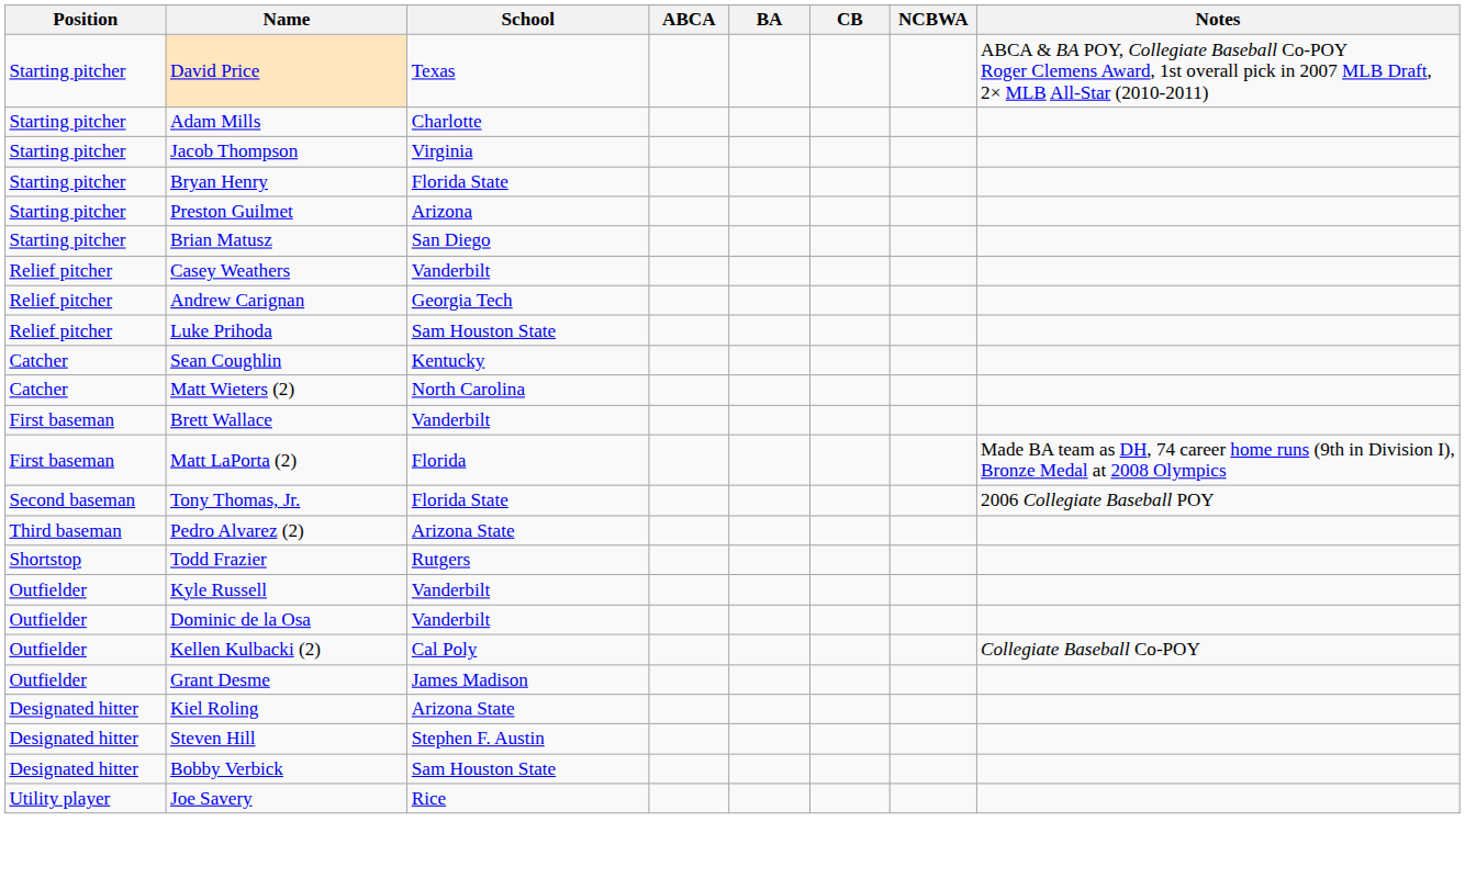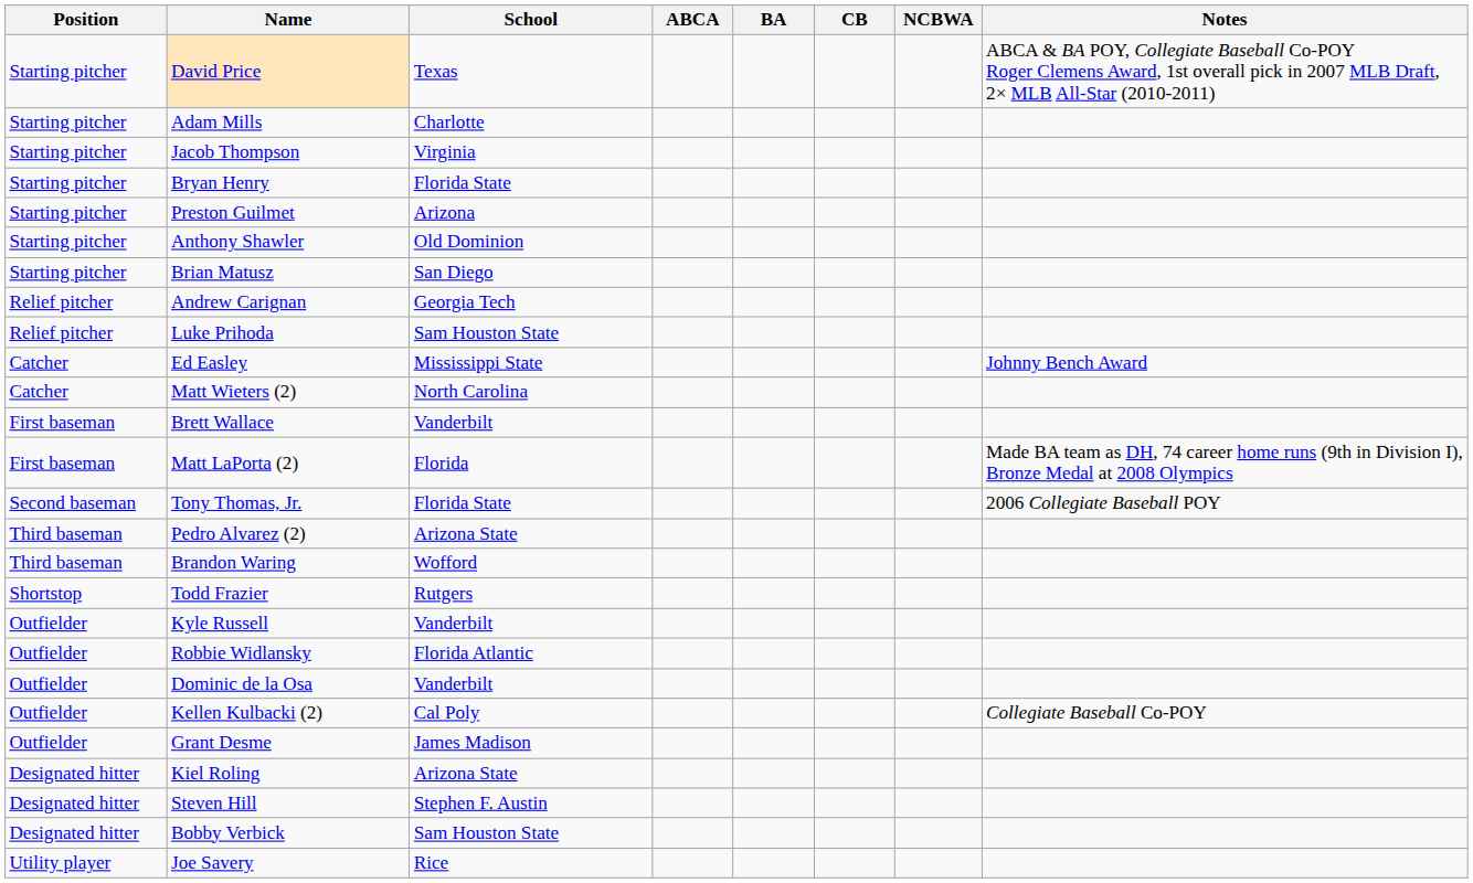+ row: Starting pitcher | Anthony Shawler | Old Dominion
- row: Relief pitcher | Casey Weathers | Vanderbilt
+ row: Catcher | Ed Easley | Mississippi State | Johnny Bench Award
- row: Catcher | Sean Coughlin | Kentucky
+ row: Third baseman | Brandon Waring | Wofford
+ row: Outfielder | Robbie Widlansky | Florida Atlantic
